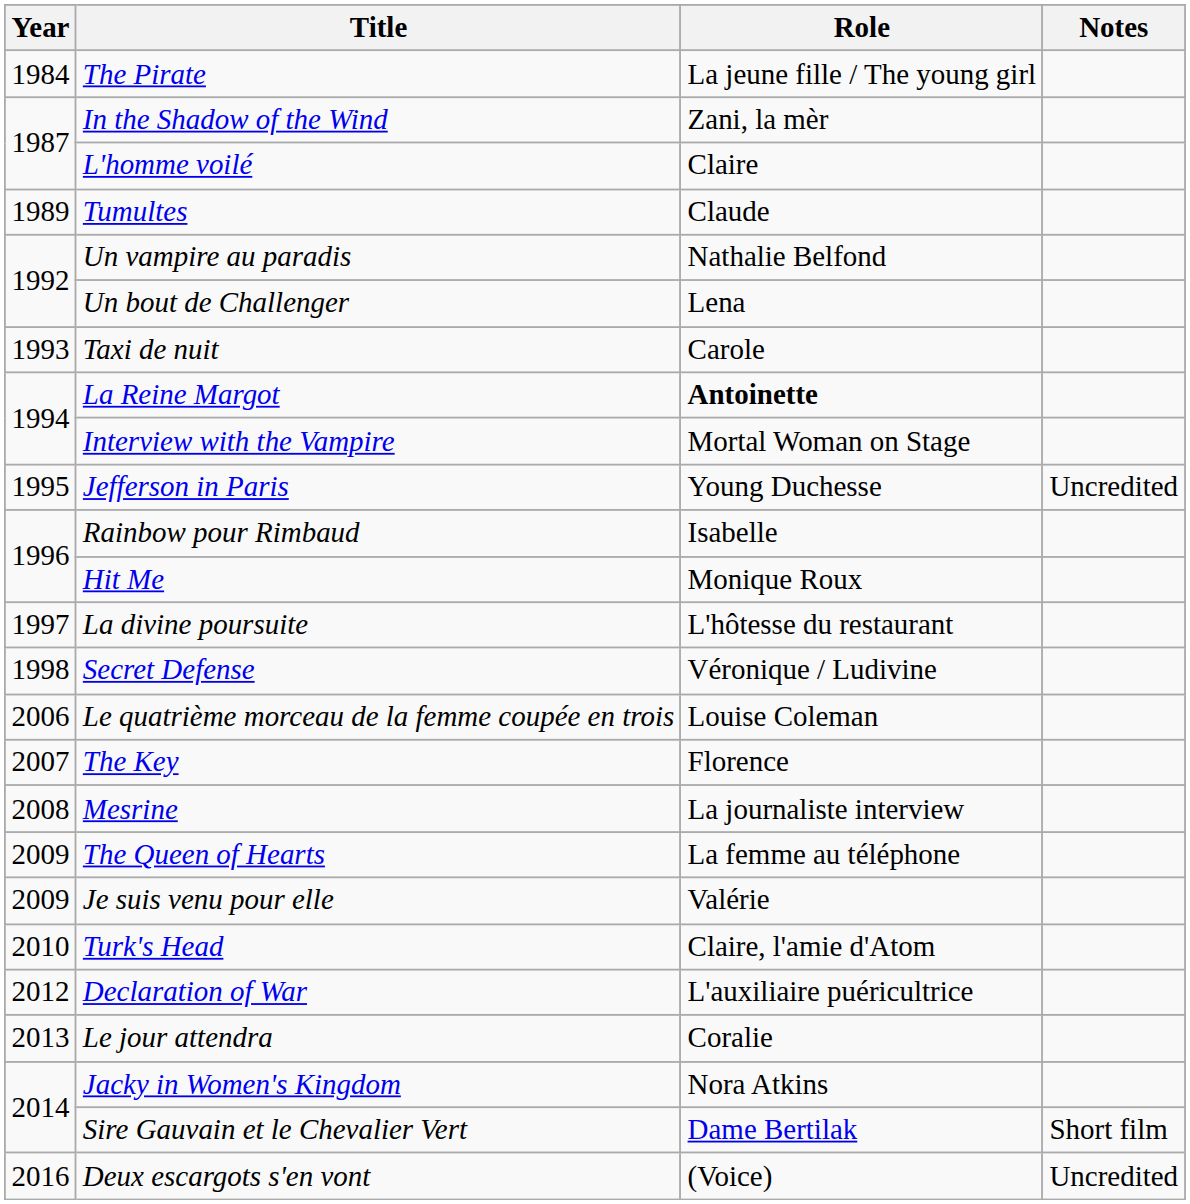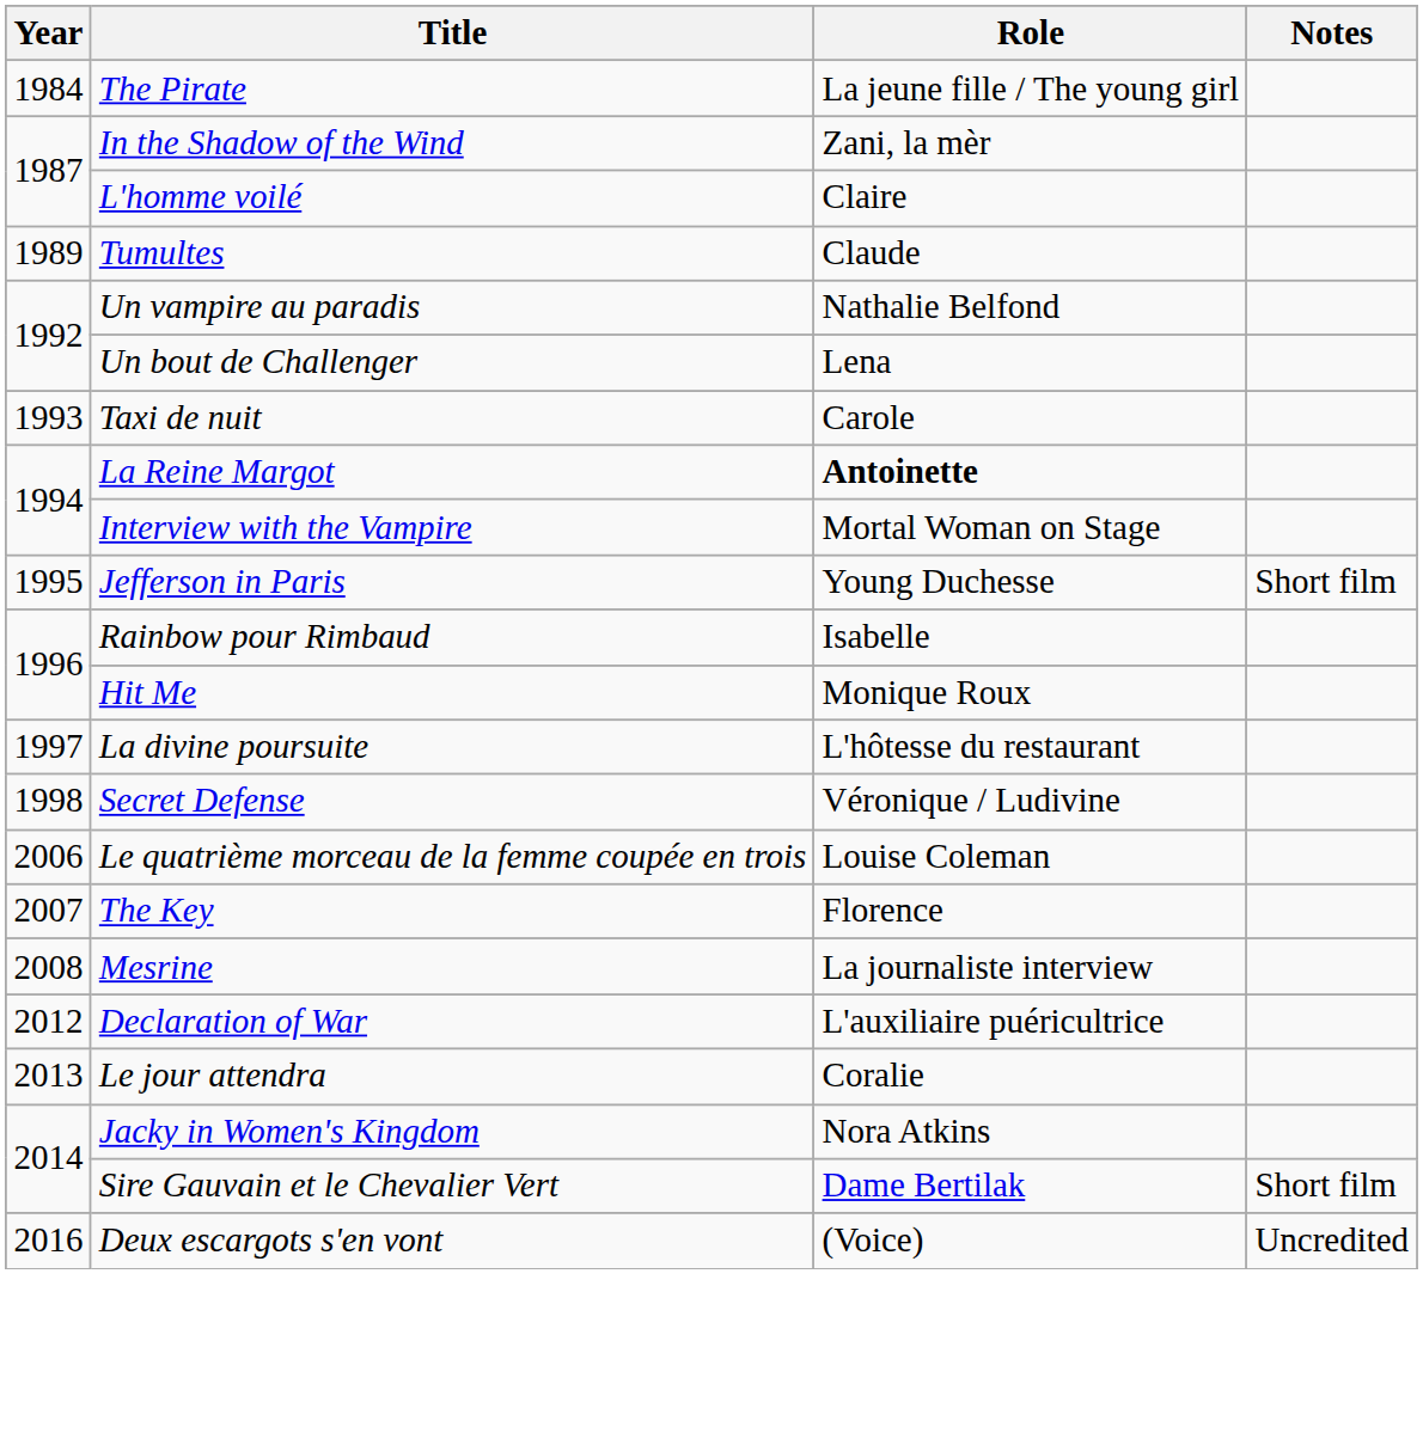Jefferson in Paris | Notes: Uncredited -> Short film
- row: 2009 | The Queen of Hearts | La femme au téléphone
- row: 2009 | Je suis venu pour elle | Valérie
- row: 2010 | Turk's Head | Claire, l'amie d'Atom
